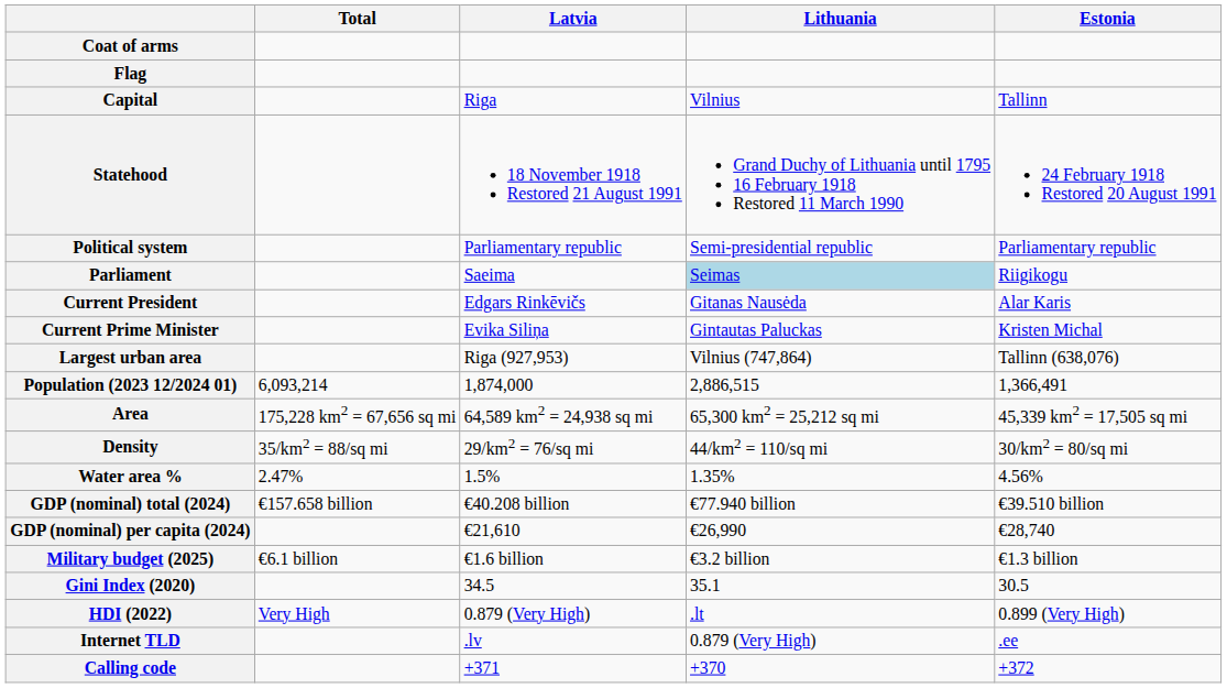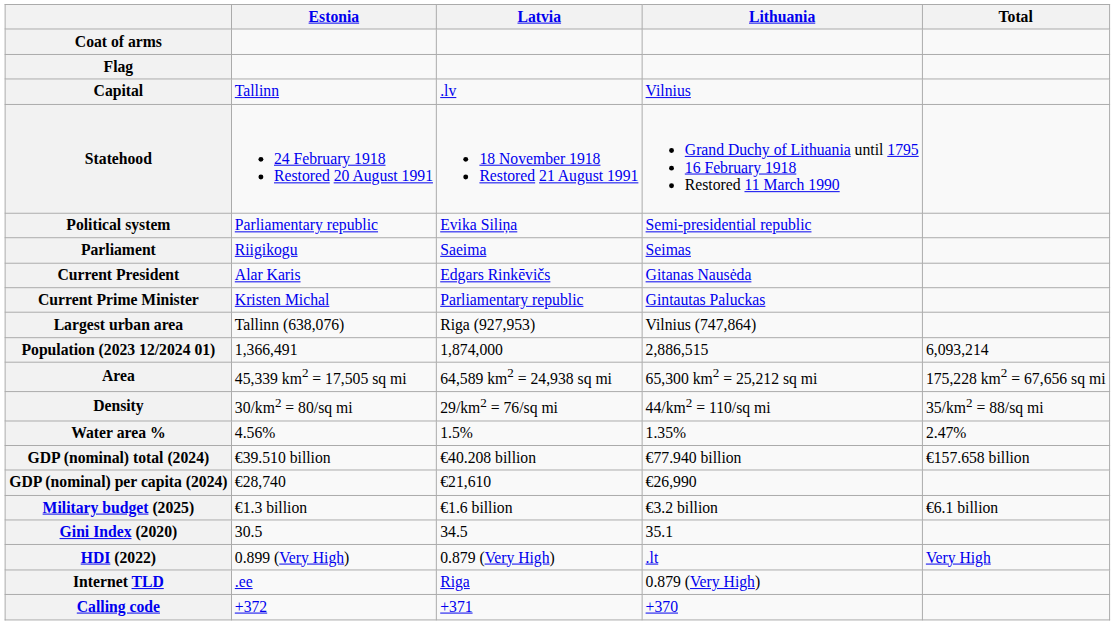columns swapped: Estonia <-> Total
Capital | Latvia: Riga -> .lv
Political system | Latvia: Parliamentary republic -> Evika Siliņa
Parliament | Lithuania: lightblue background -> no background
Current Prime Minister | Latvia: Evika Siliņa -> Parliamentary republic
Internet TLD | Latvia: .lv -> Riga
